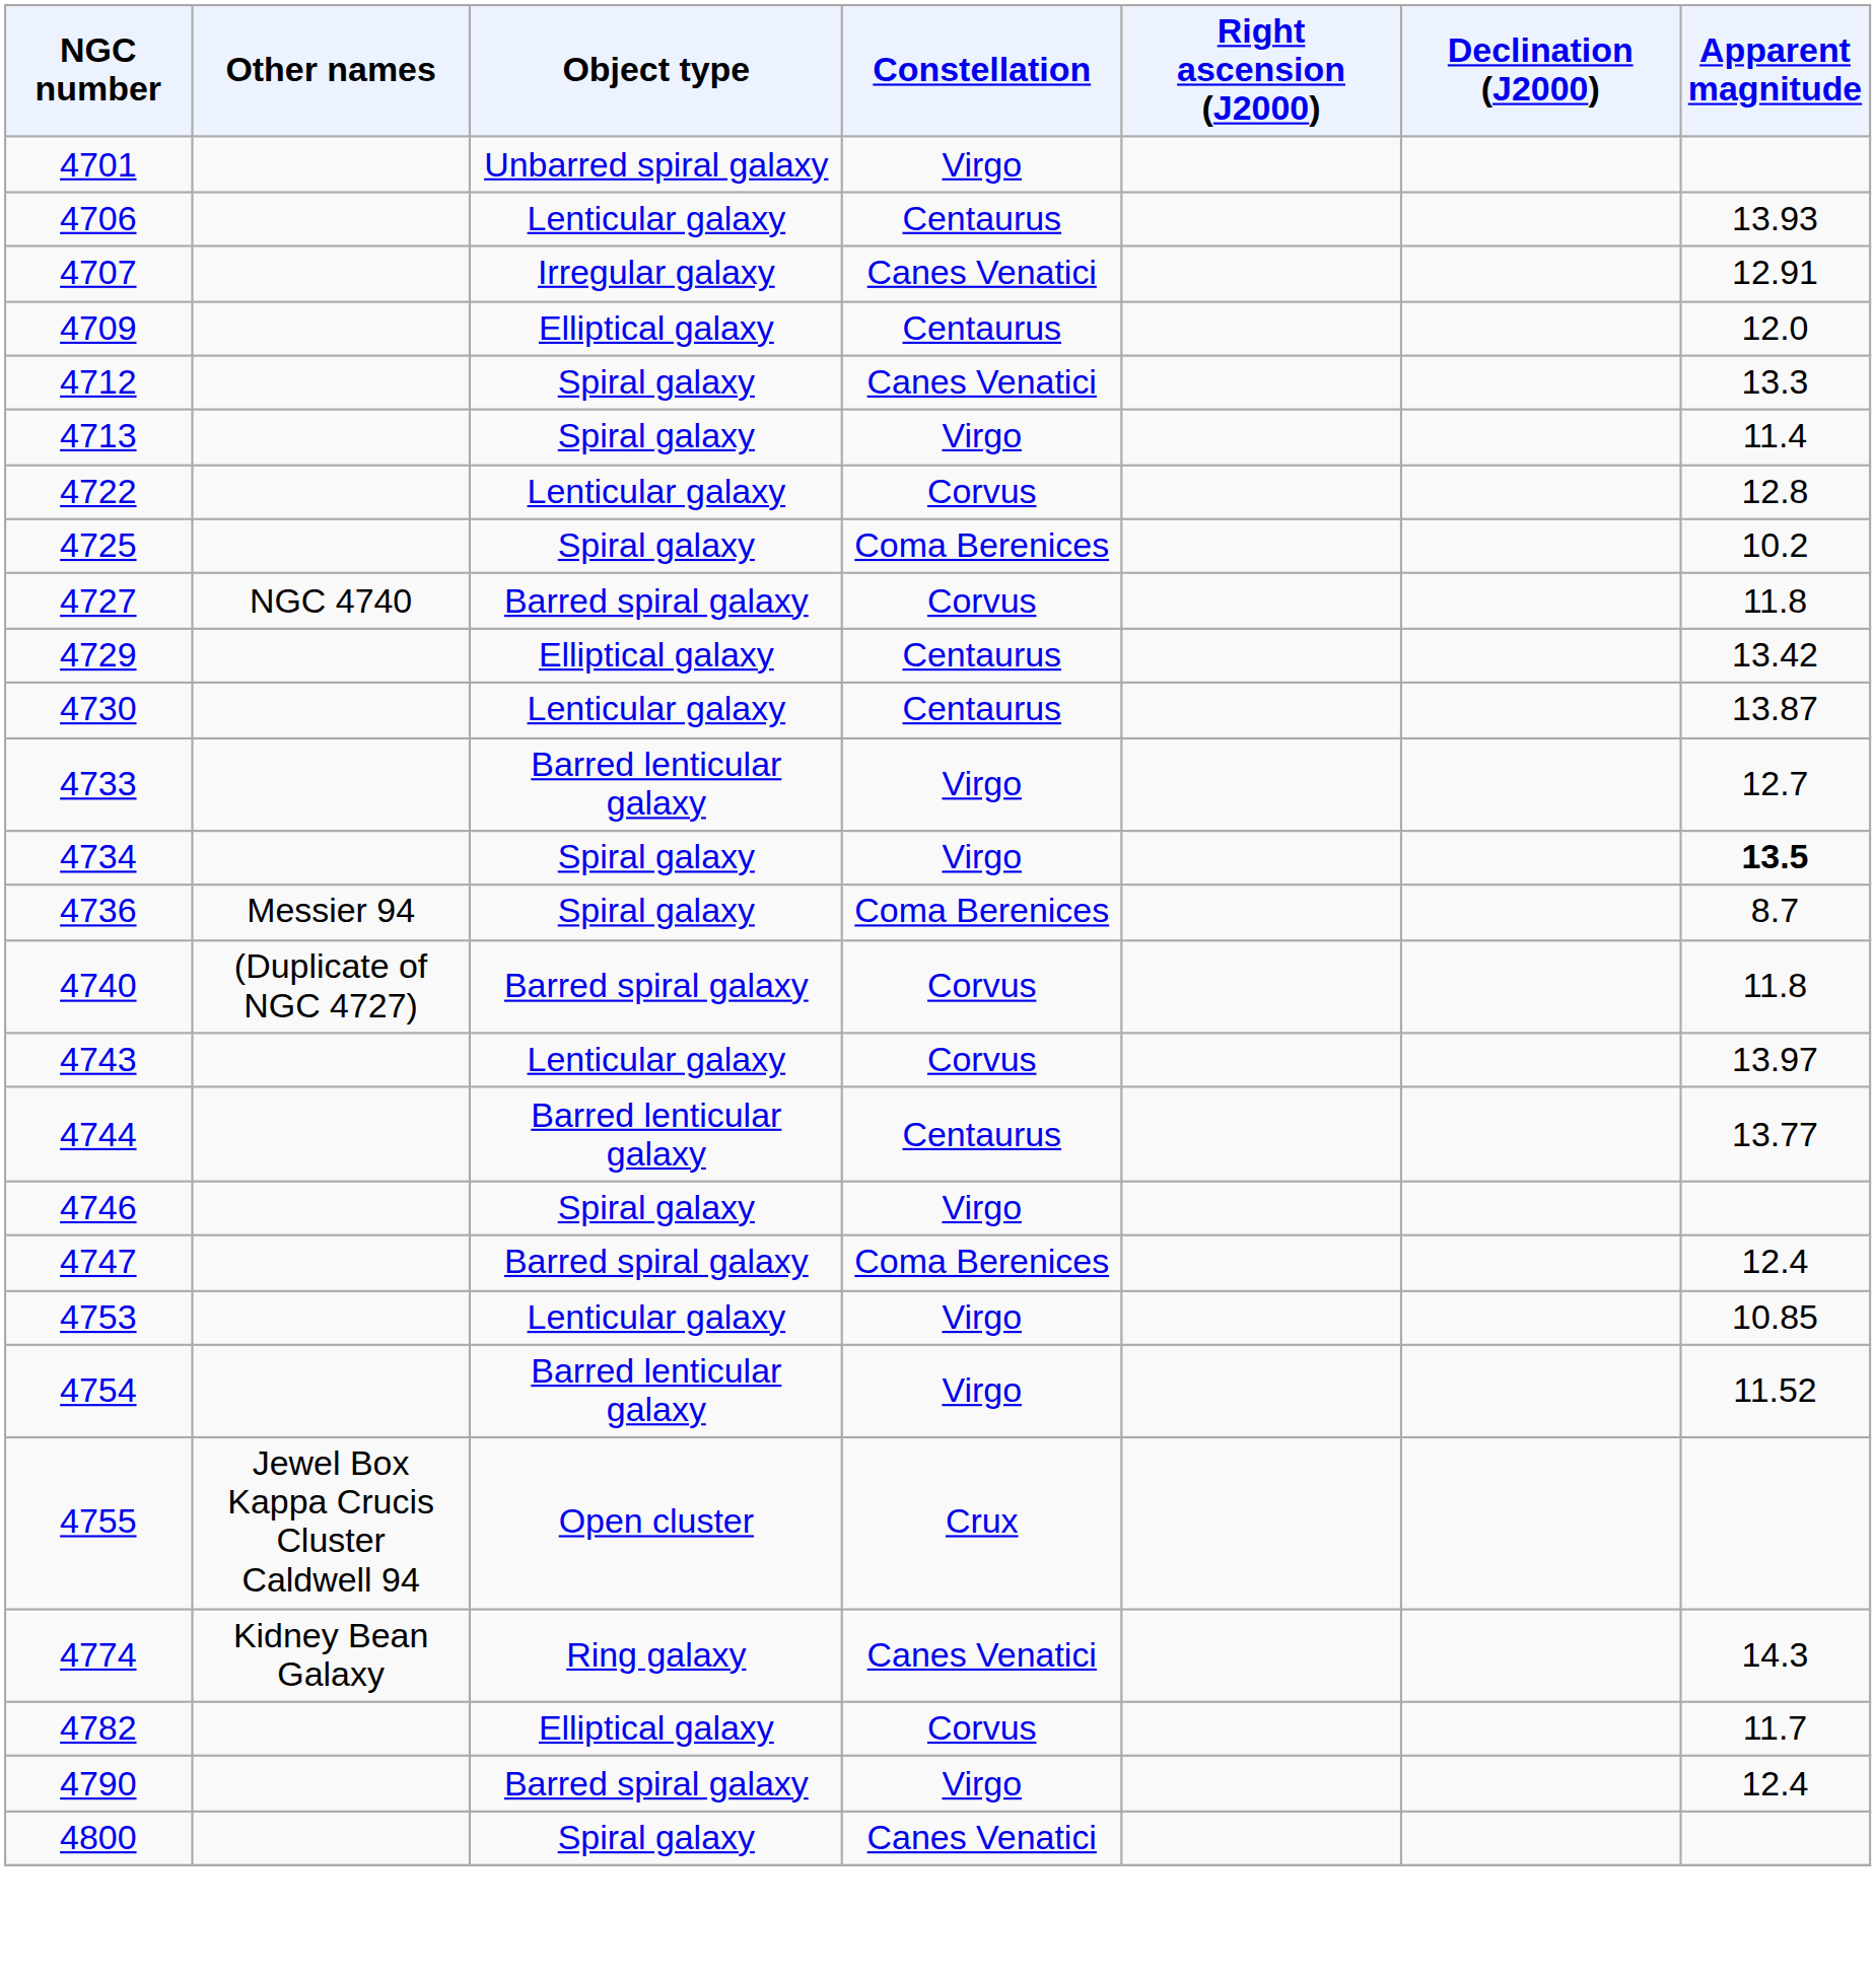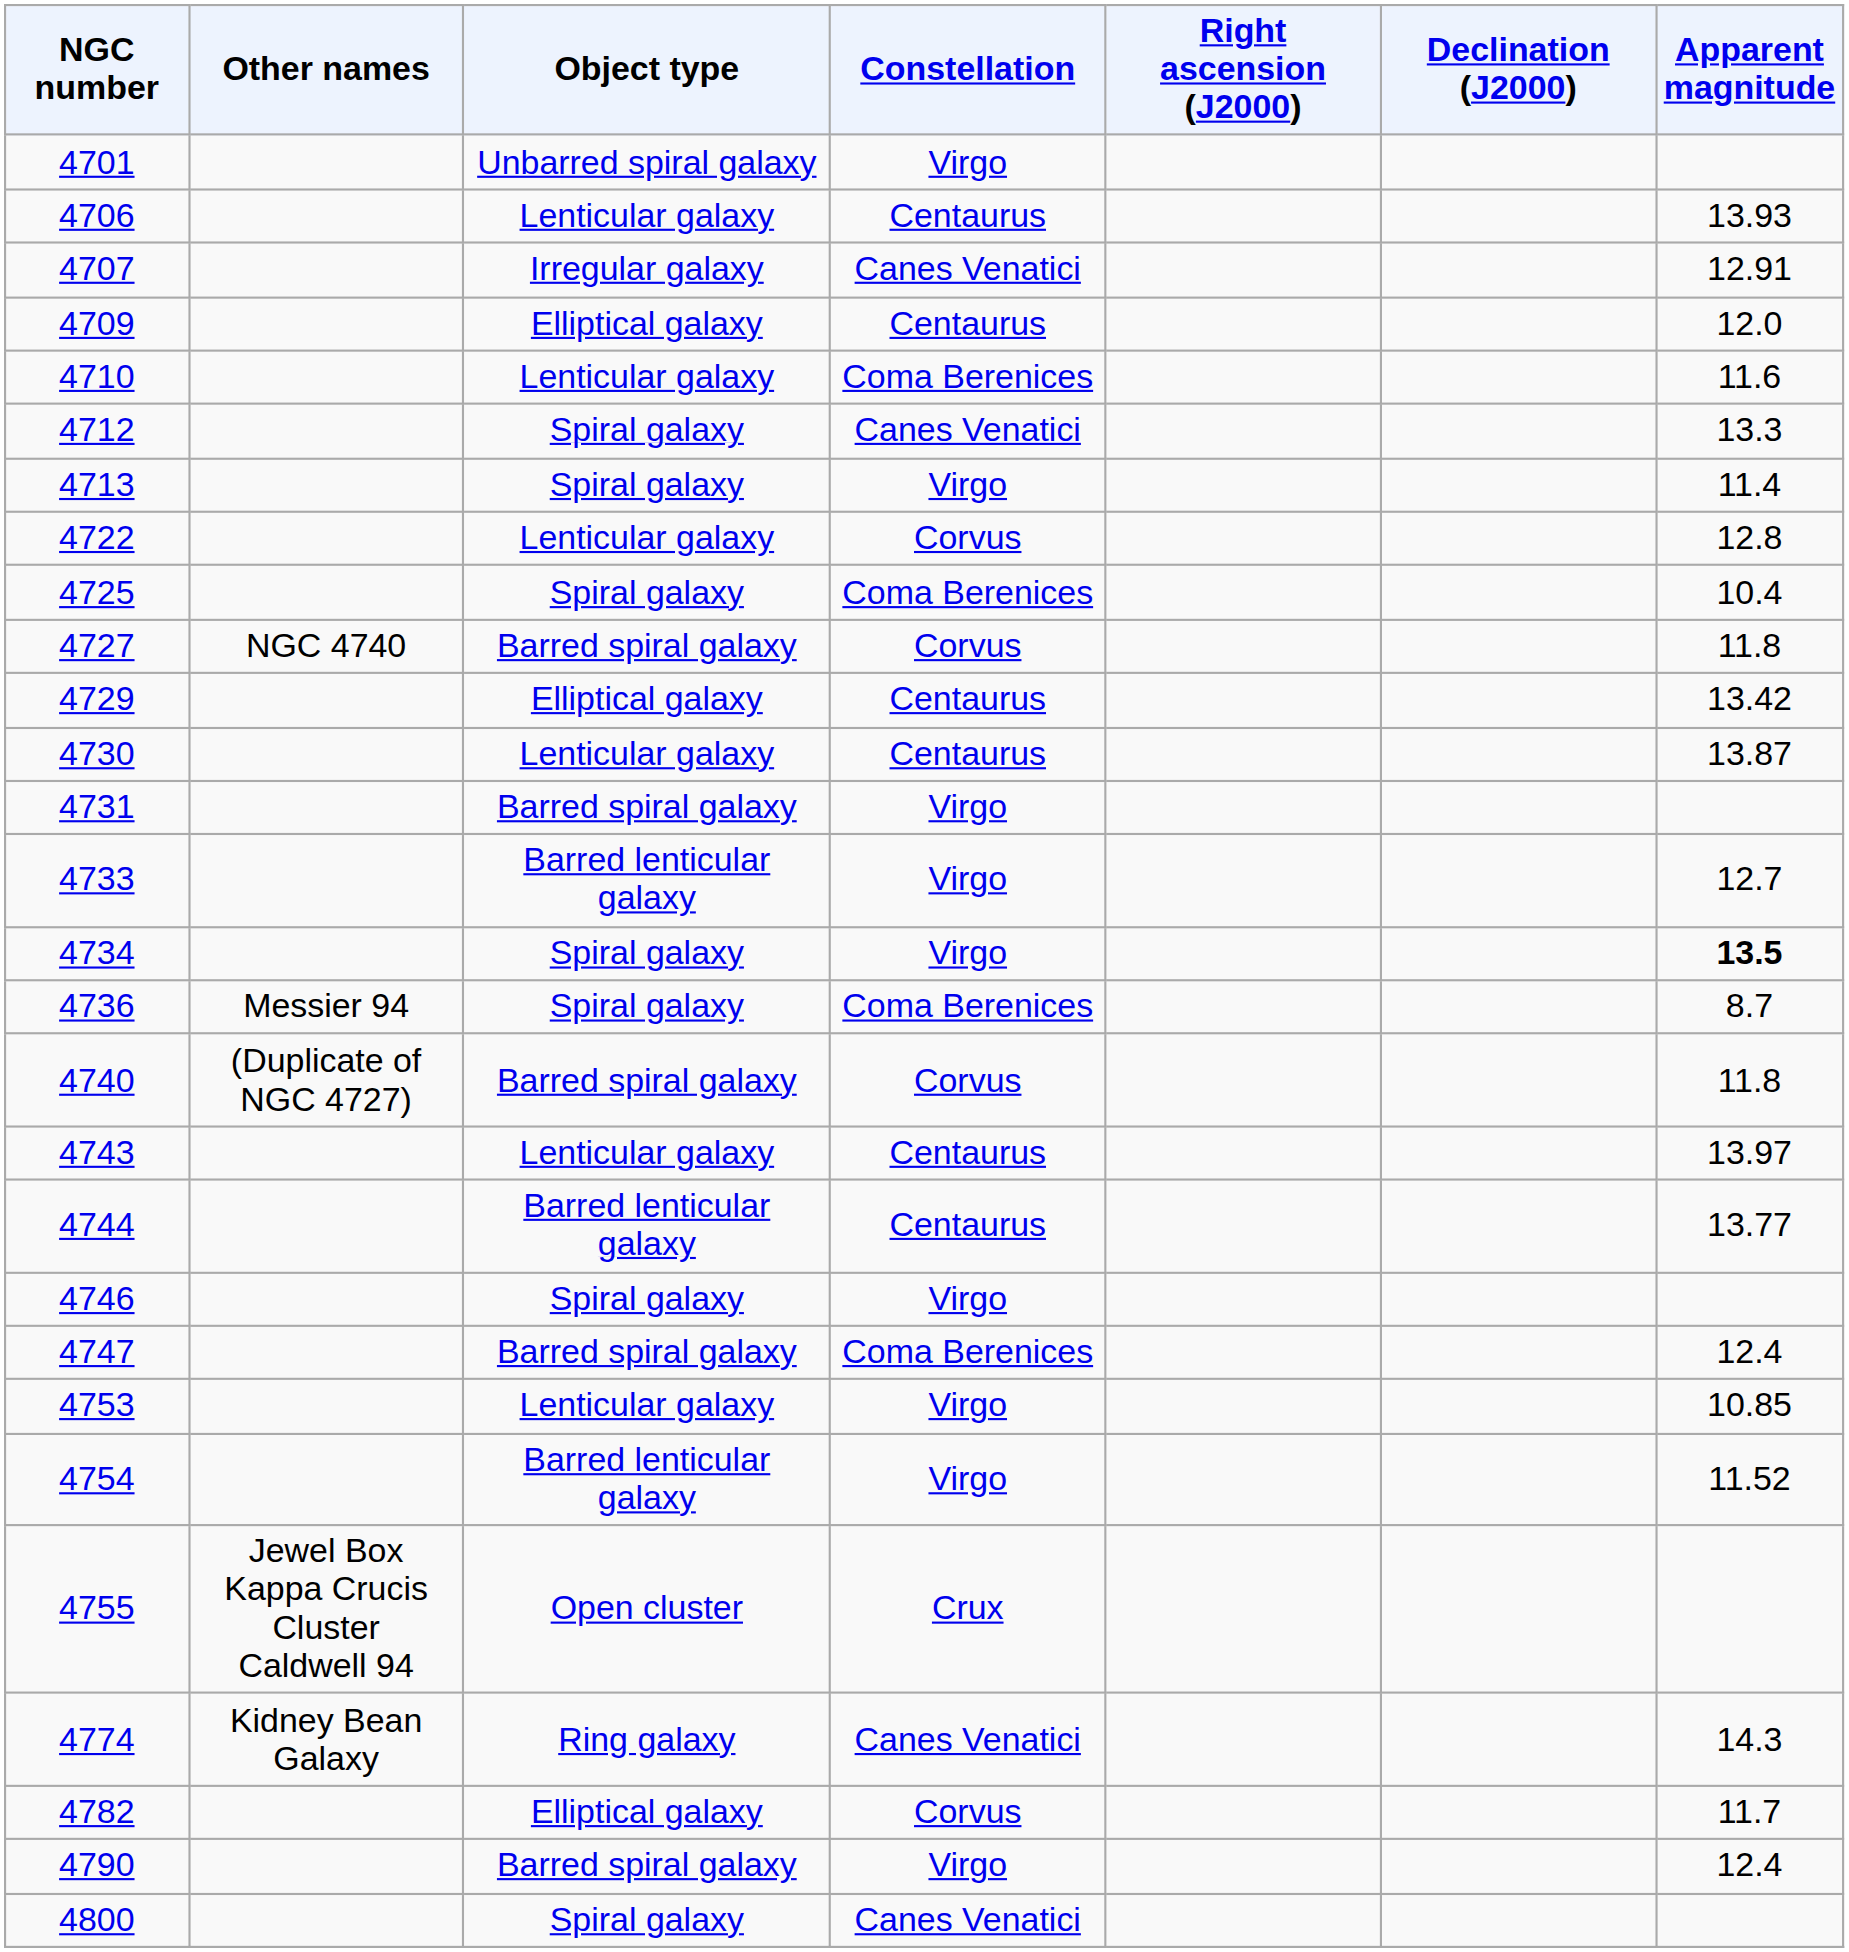+ row: 4710 | Lenticular galaxy | Coma Berenices | 11.6
4725 | Apparent magnitude: 10.2 -> 10.4
+ row: 4731 | Barred spiral galaxy | Virgo
4743 | Constellation: Corvus -> Centaurus
